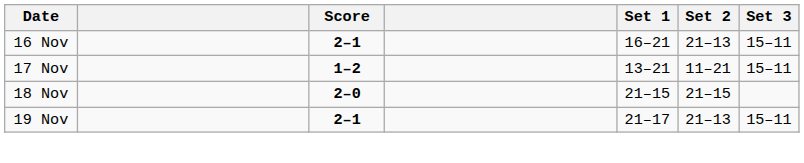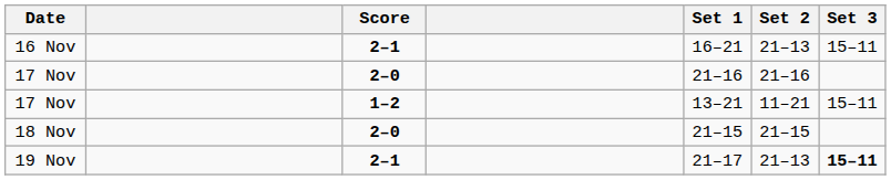+ row: 17 Nov | 2–0 | 21–16 | 21–16
19 Nov | Set 3: normal -> bold
